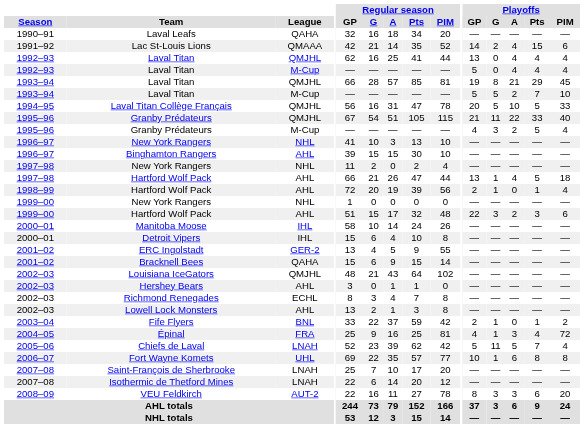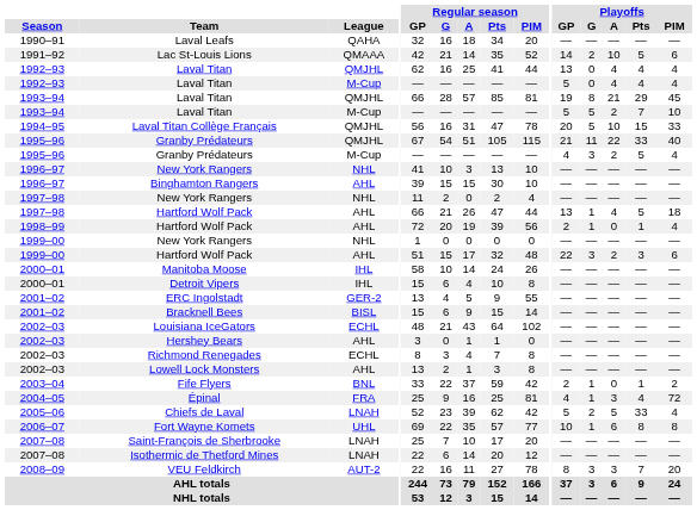Lac St-Louis Lions | Playoffs / A: 4 -> 10
Lac St-Louis Lions | Playoffs / Pts: 15 -> 5
Laval Titan Collège Français | Playoffs / Pts: 5 -> 15
Bracknell Bees | League: QAHA -> BISL
Louisiana IceGators | League: QMJHL -> ECHL
Chiefs de Laval | Playoffs / G: 11 -> 2
Chiefs de Laval | Playoffs / Pts: 7 -> 33
VEU Feldkirch | Playoffs / Pts: 6 -> 7
